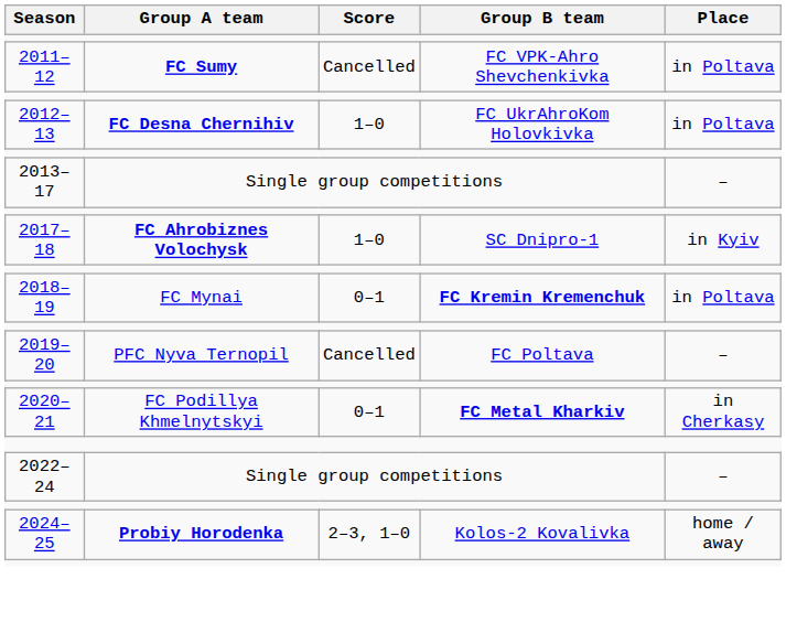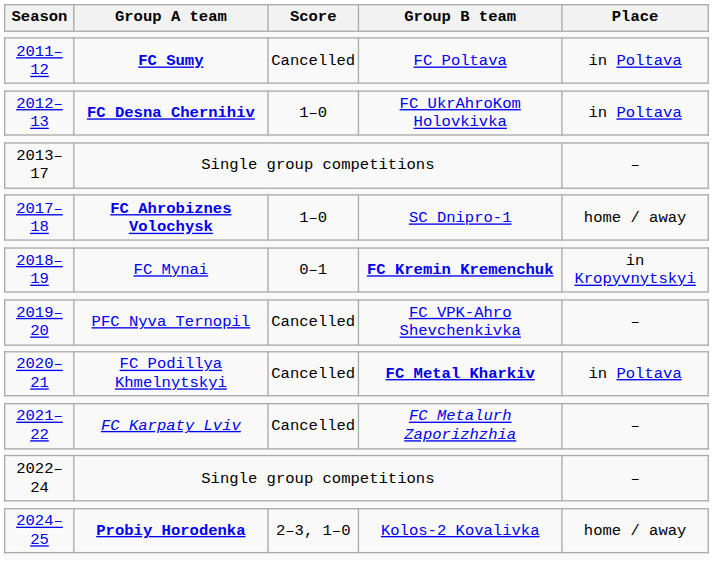2011–12 | Group B team: FC VPK-Ahro Shevchenkivka -> FC Poltava
2017–18 | Place: in Kyiv -> home / away
2018–19 | Place: in Poltava -> in Kropyvnytskyi
2019–20 | Group B team: FC Poltava -> FC VPK-Ahro Shevchenkivka
2020–21 | Score: 0–1 -> Cancelled
2020–21 | Place: in Cherkasy -> in Poltava
+ row: 2021–22 | FC Karpaty Lviv | Cancelled | FC Metalurh Zaporizhzhia | –
